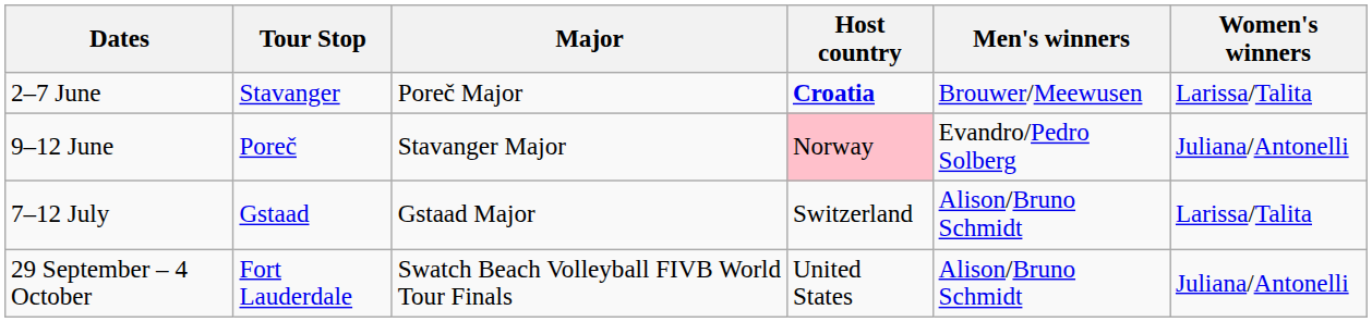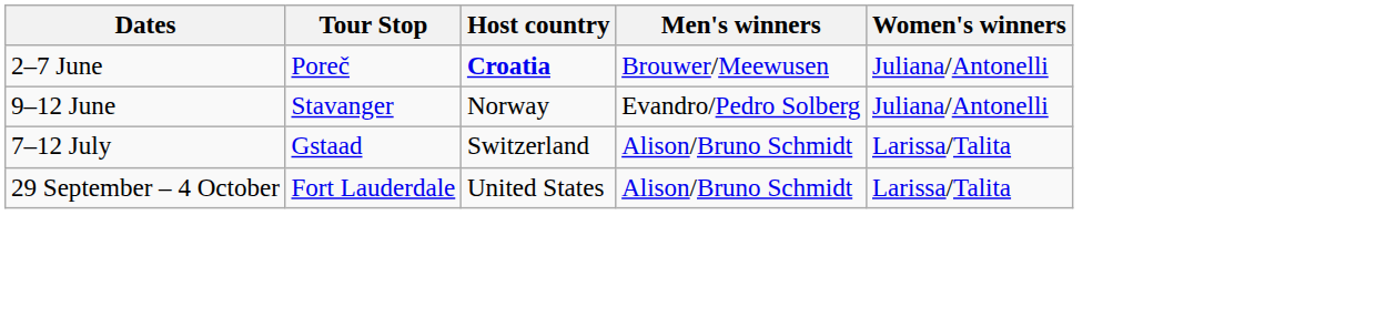- column: Major | Poreč Major | Stavanger Major | Gstaad Major | Swatch Beach Volleyball FIVB World Tour Finals
2–7 June | Tour Stop: Stavanger -> Poreč
2–7 June | Women's winners: Larissa/Talita -> Juliana/Antonelli
9–12 June | Tour Stop: Poreč -> Stavanger
9–12 June | Host country: pink background -> no background
29 September – 4 October | Women's winners: Juliana/Antonelli -> Larissa/Talita
